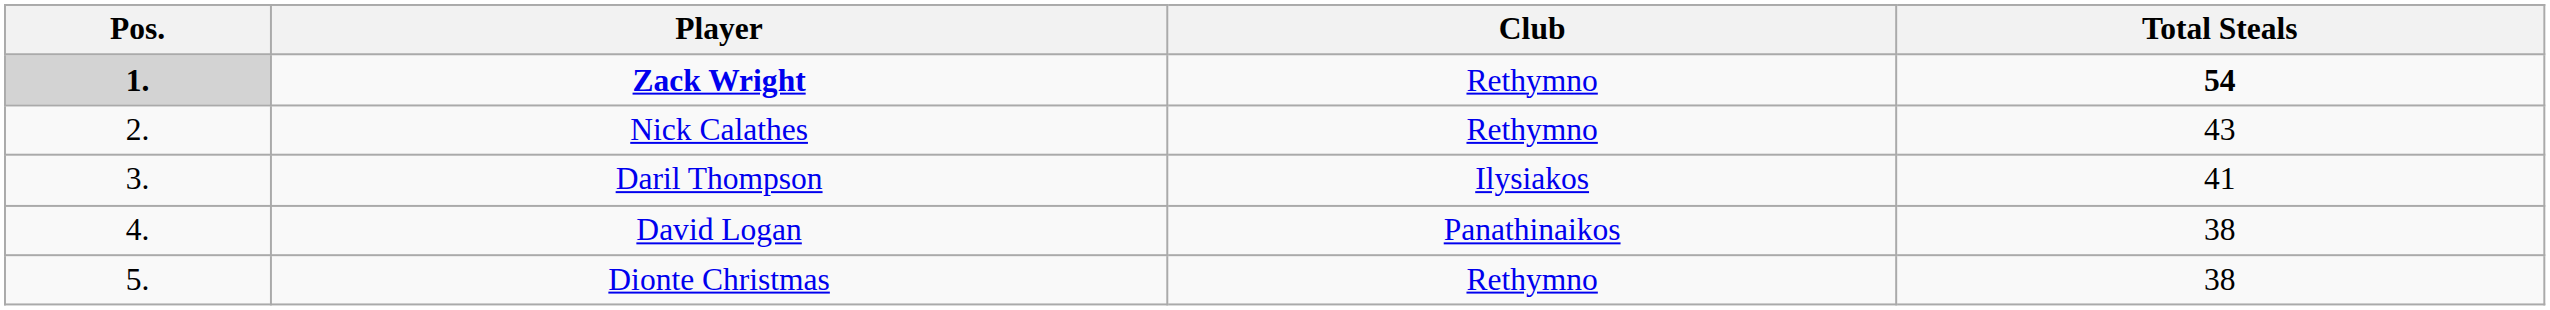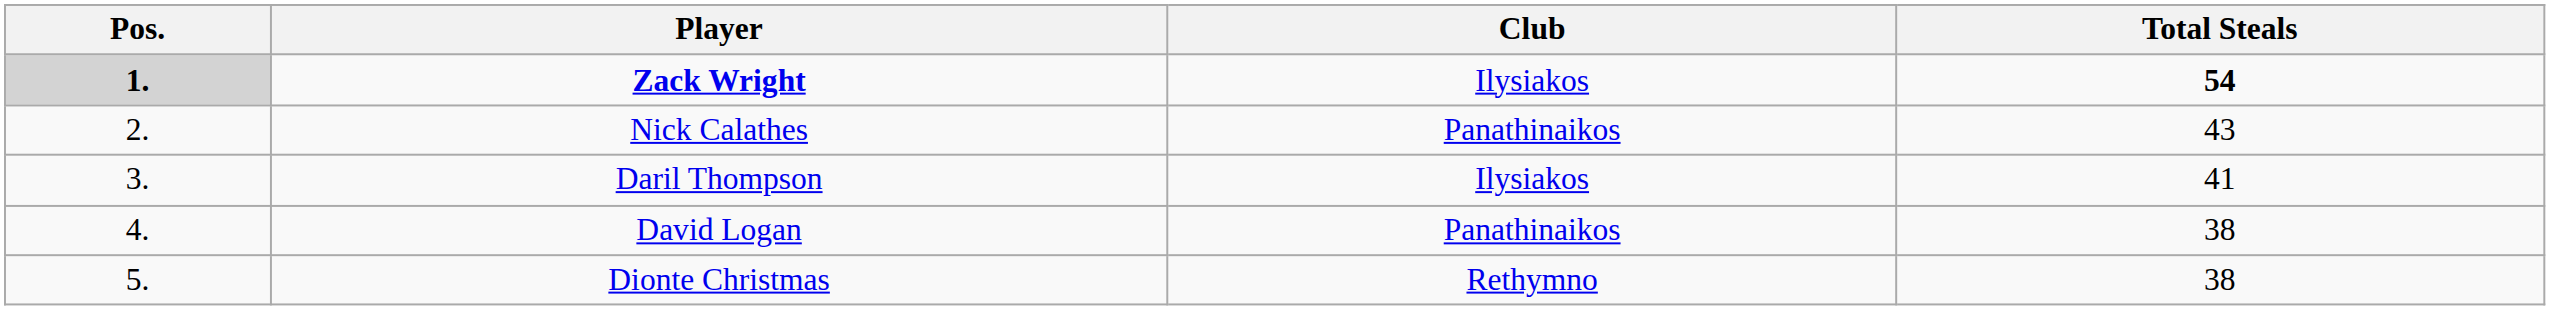Zack Wright | Club: Rethymno -> Ilysiakos
Nick Calathes | Club: Rethymno -> Panathinaikos
